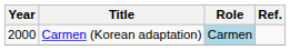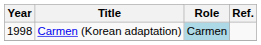Carmen (Korean adaptation) | Year: 2000 -> 1998
